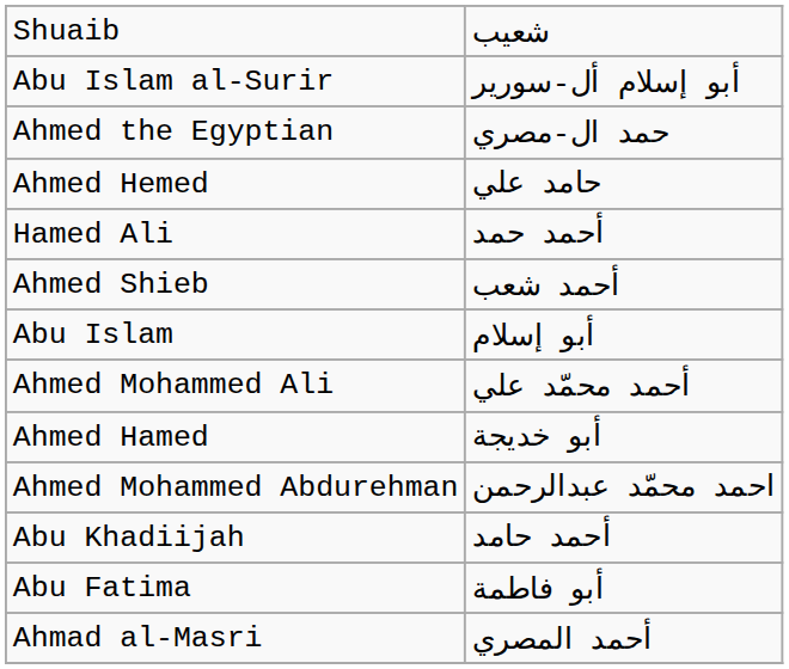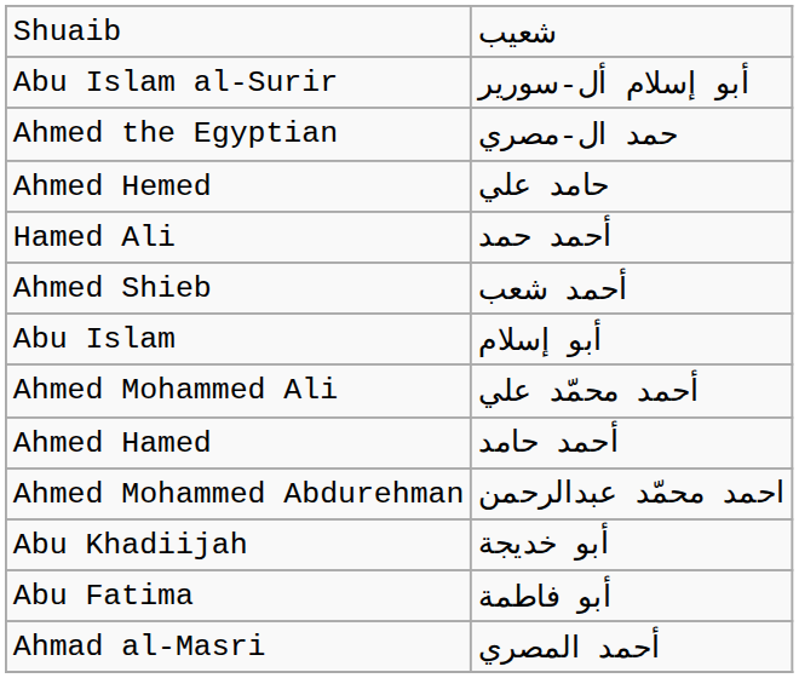Ahmed Hamed | column 2: أبو خديجة -> أحمد حامد
Abu Khadiijah | column 2: أحمد حامد -> أبو خديجة
